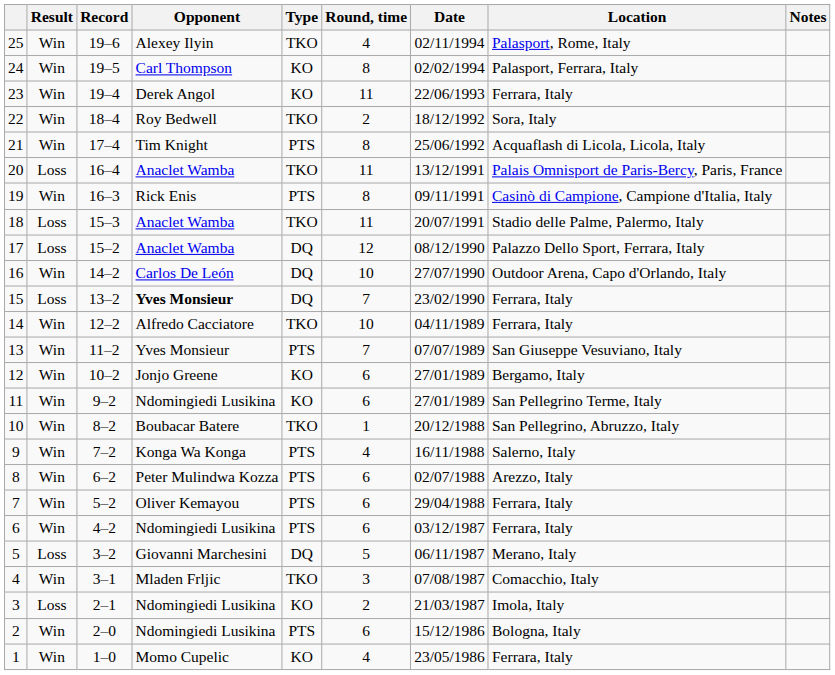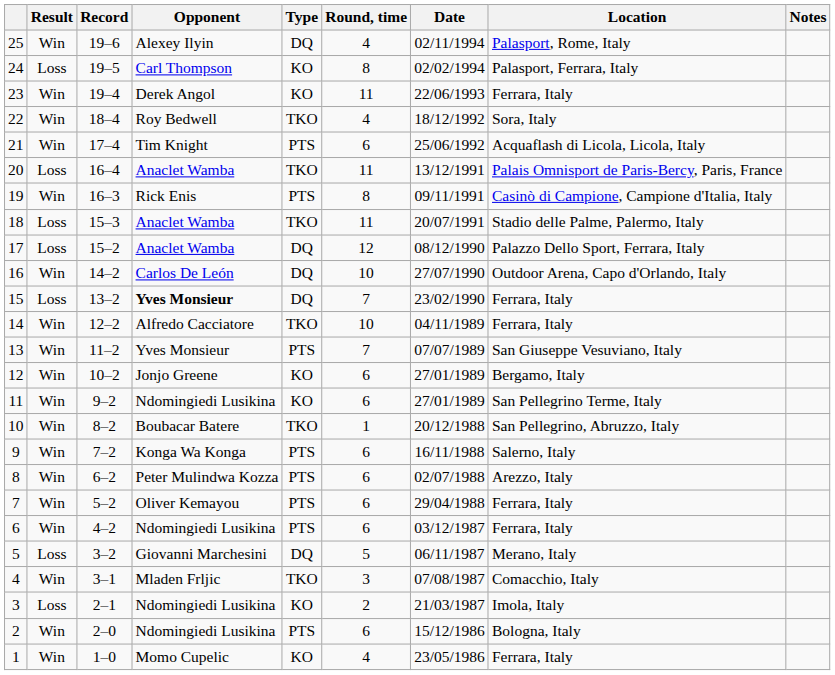25 | Type: TKO -> DQ
24 | Result: Win -> Loss
22 | Round, time: 2 -> 4
21 | Round, time: 8 -> 6
9 | Round, time: 4 -> 6
